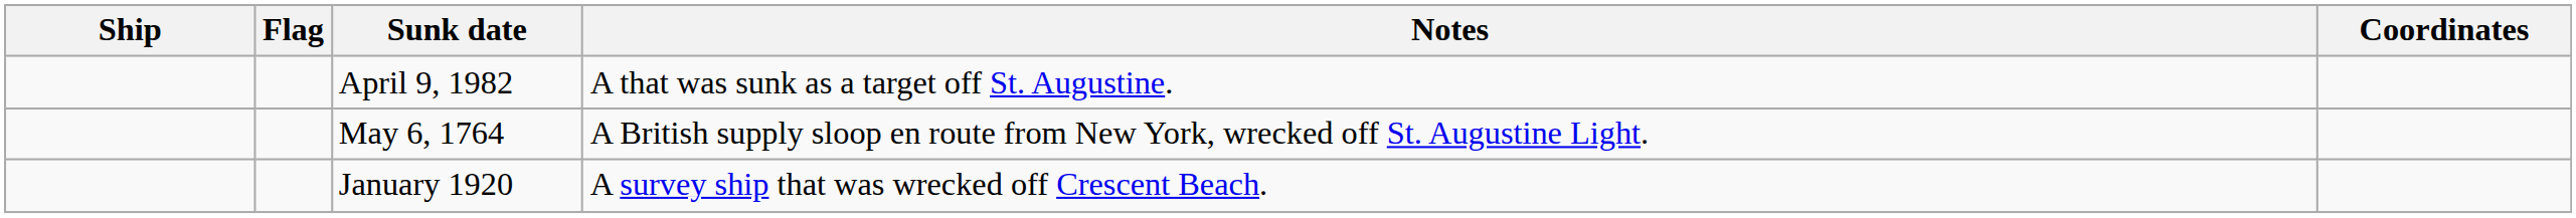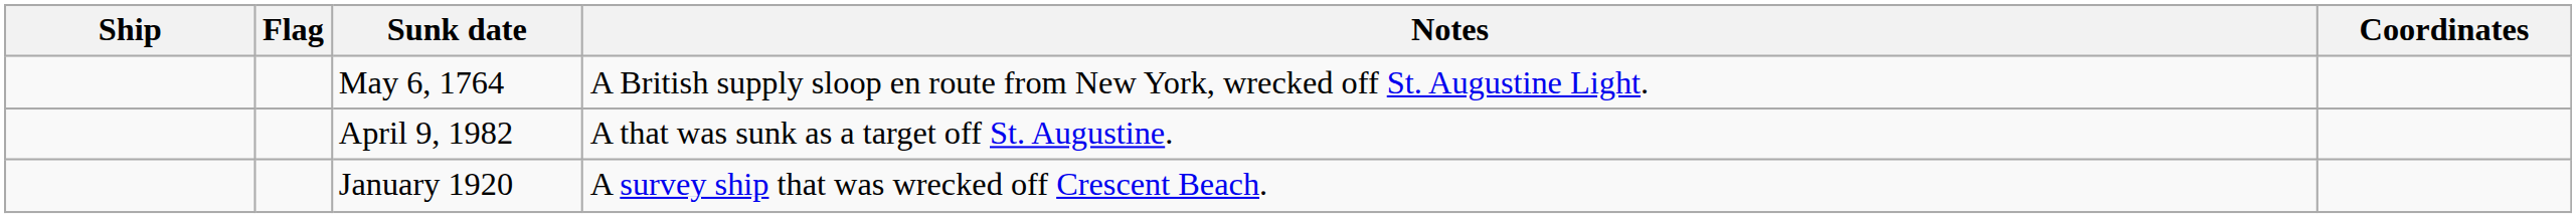rows swapped: April 9, 1982 <-> May 6, 1764
